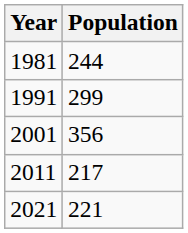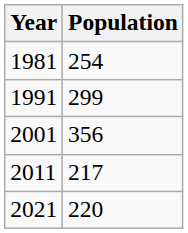1981 | Population: 244 -> 254
2021 | Population: 221 -> 220
